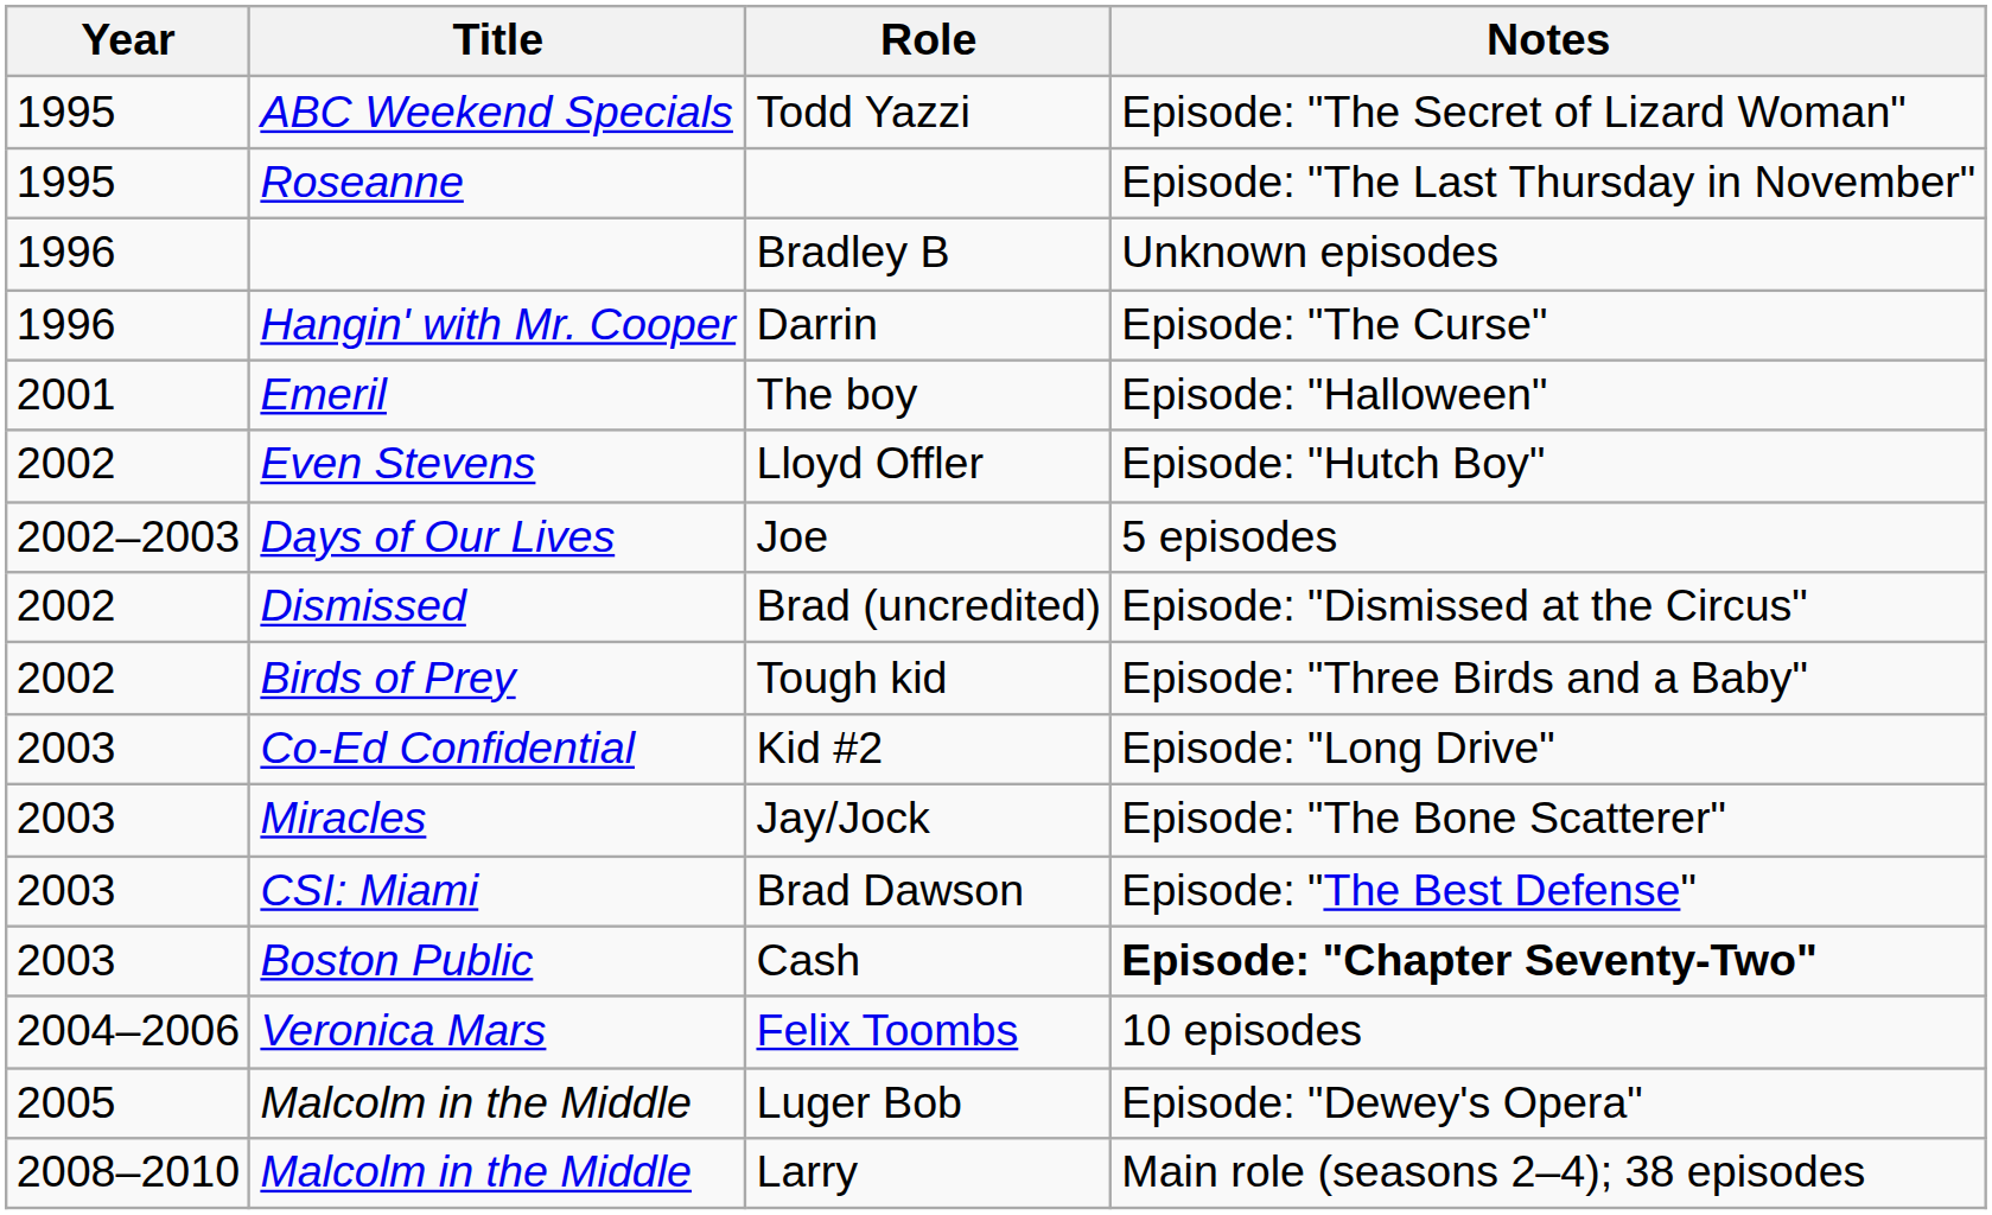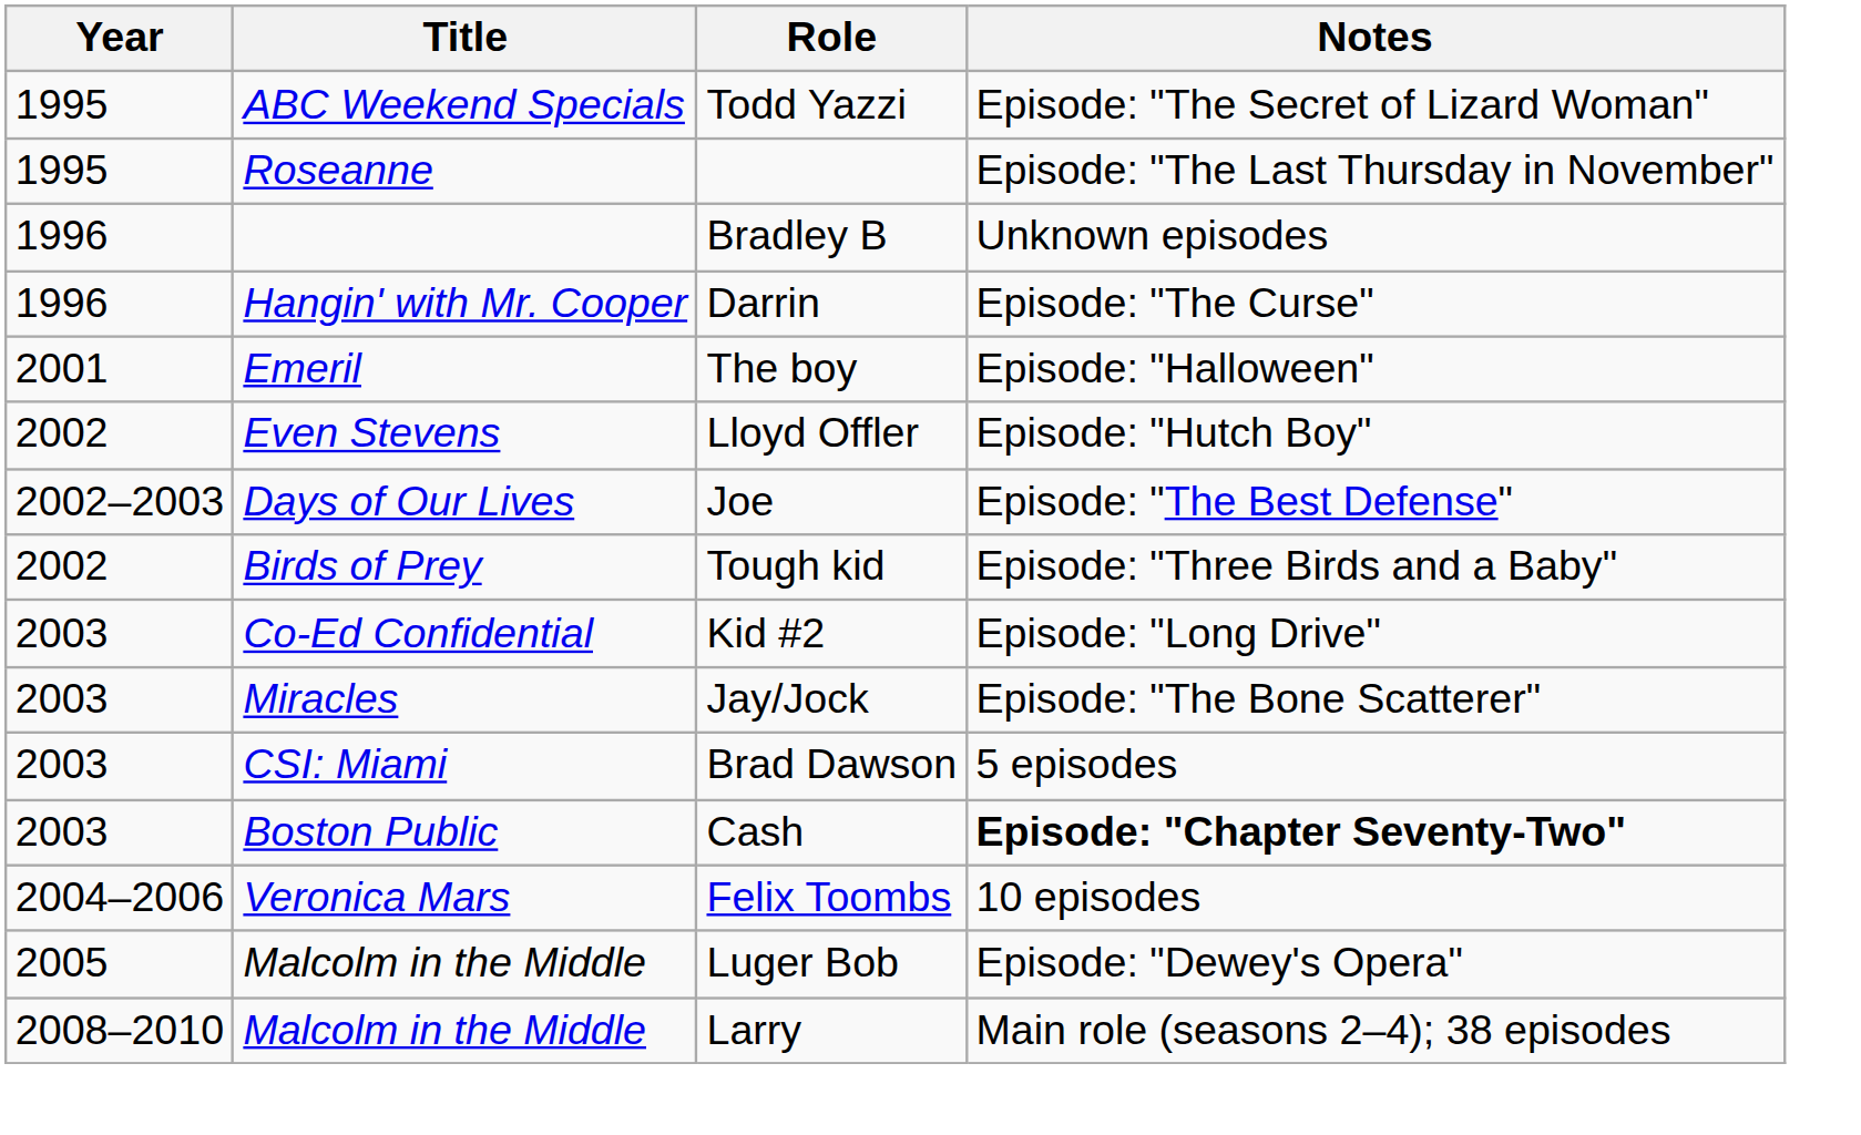Joe | Notes: 5 episodes -> Episode: "The Best Defense"
- row: 2002 | Dismissed | Brad (uncredited) | Episode: "Dismissed at the Circus"
Brad Dawson | Notes: Episode: "The Best Defense" -> 5 episodes
